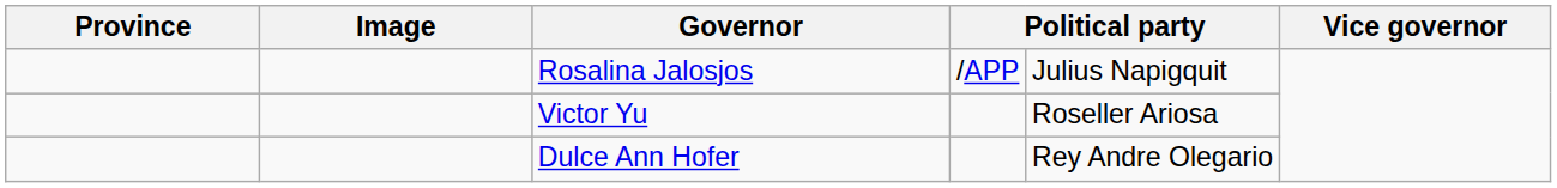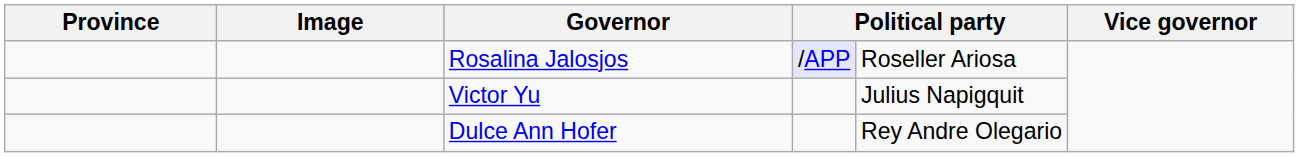Rosalina Jalosjos | column 4: no background -> lavender background
Rosalina Jalosjos | column 5: Julius Napigquit -> Roseller Ariosa
Victor Yu | column 5: Roseller Ariosa -> Julius Napigquit
